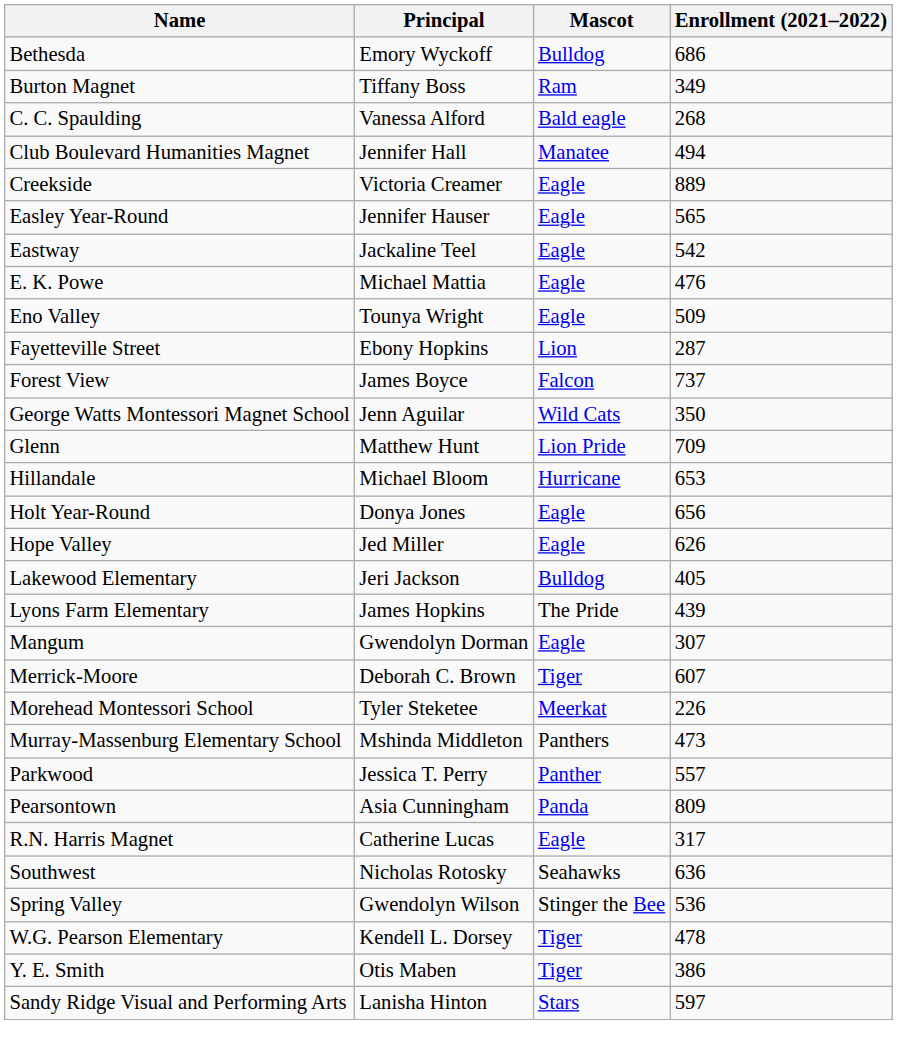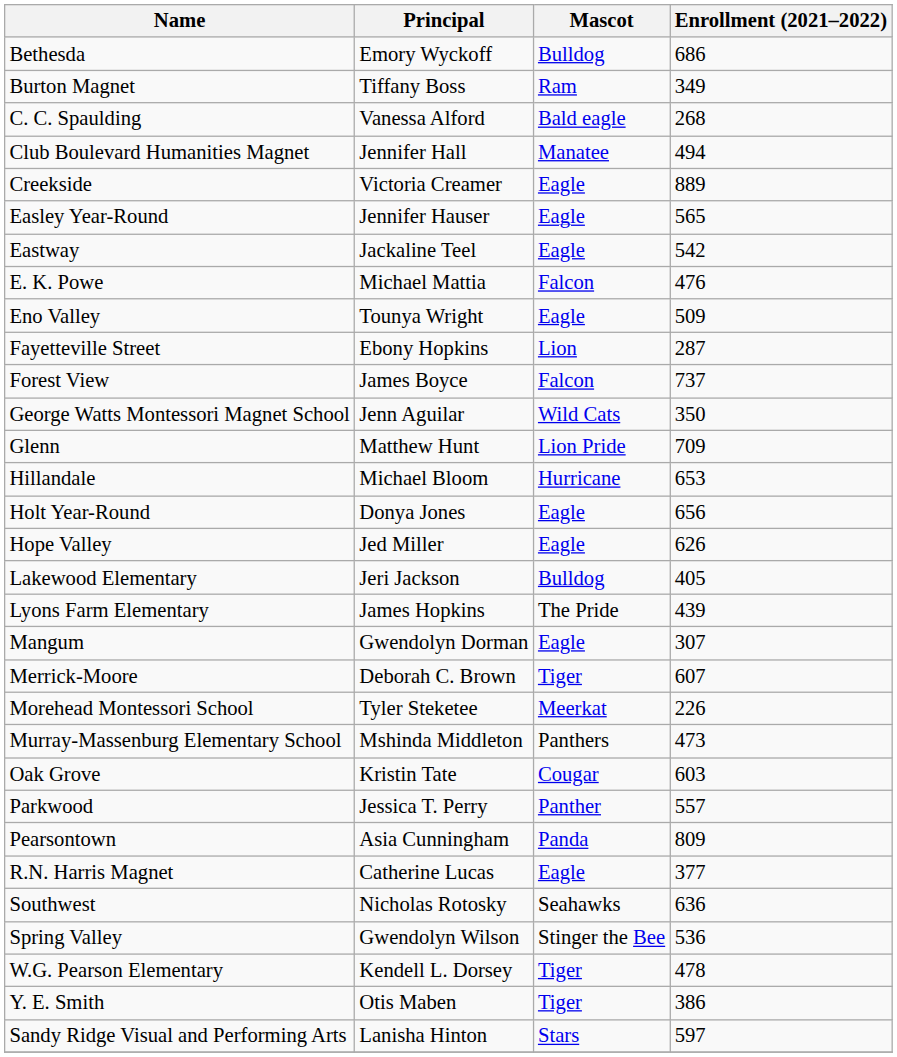E. K. Powe | Mascot: Eagle -> Falcon
+ row: Oak Grove | Kristin Tate | Cougar | 603
R.N. Harris Magnet | Enrollment (2021–2022): 317 -> 377
